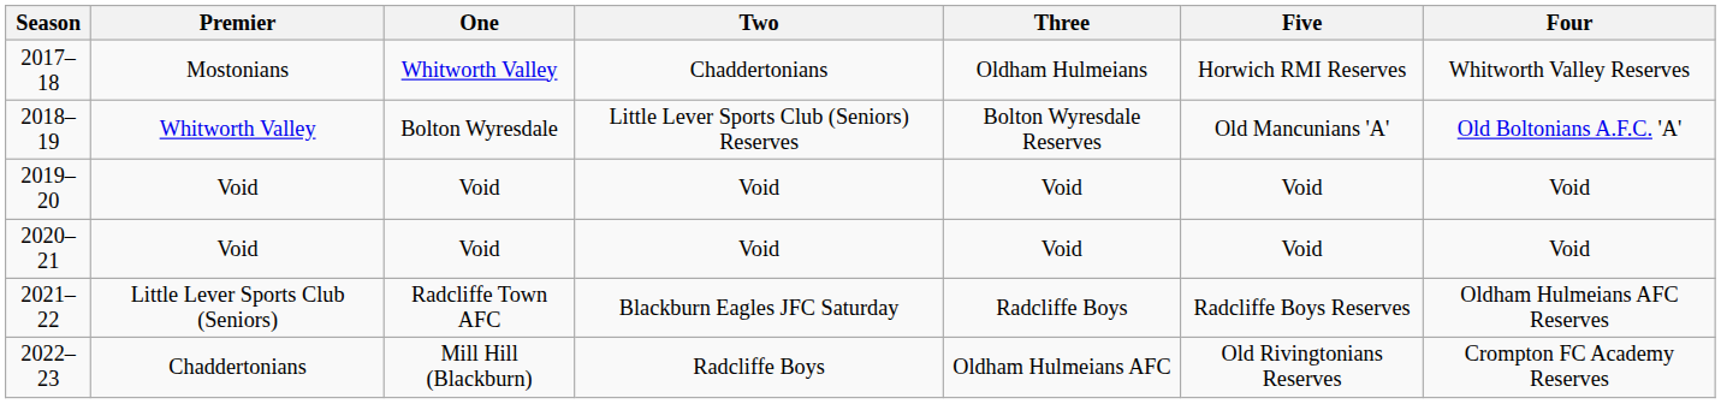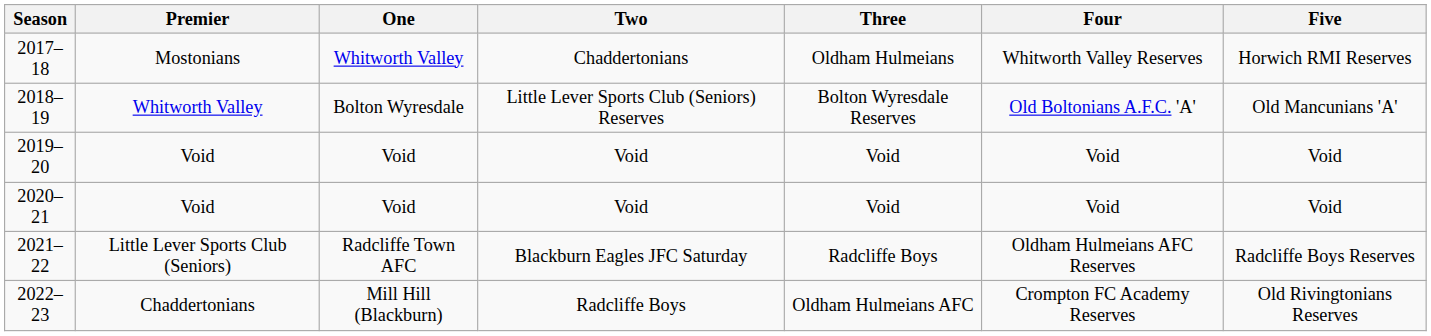columns swapped: Four <-> Five
